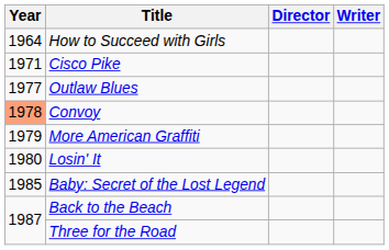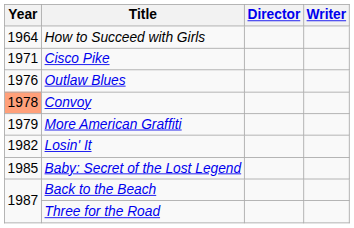Outlaw Blues | Year: 1977 -> 1976
Losin' It | Year: 1980 -> 1982
